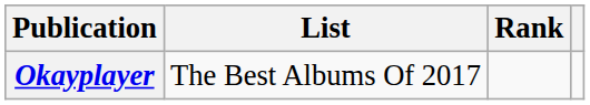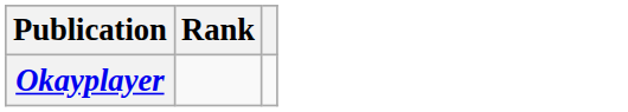- column: List | The Best Albums Of 2017
